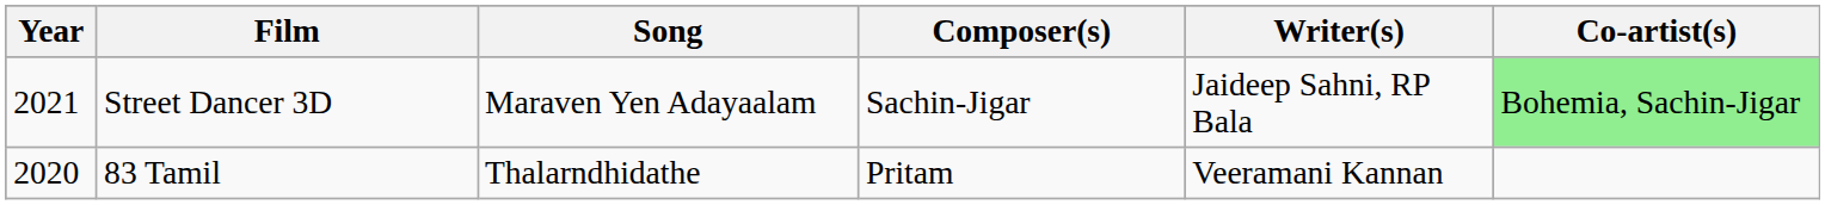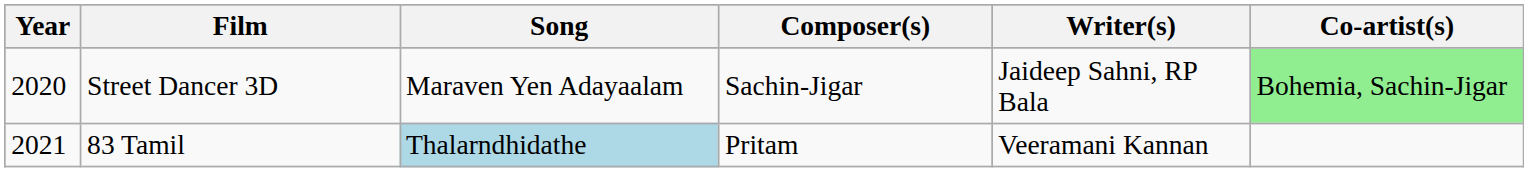Street Dancer 3D | Year: 2021 -> 2020
83 Tamil | Year: 2020 -> 2021
83 Tamil | Song: no background -> lightblue background
